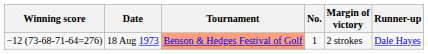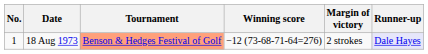columns swapped: No. <-> Winning score
18 Aug 1973 | Runner-up: no background -> lavender background
